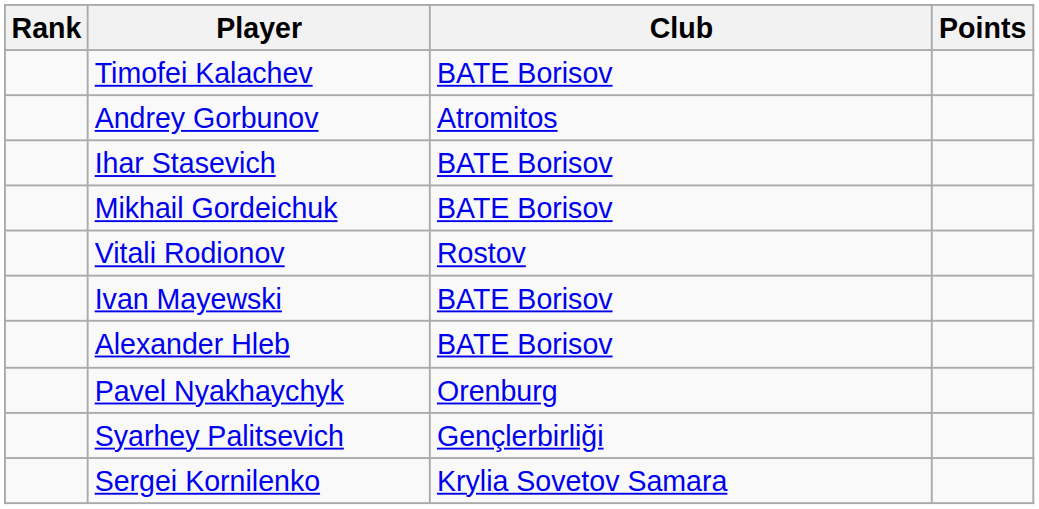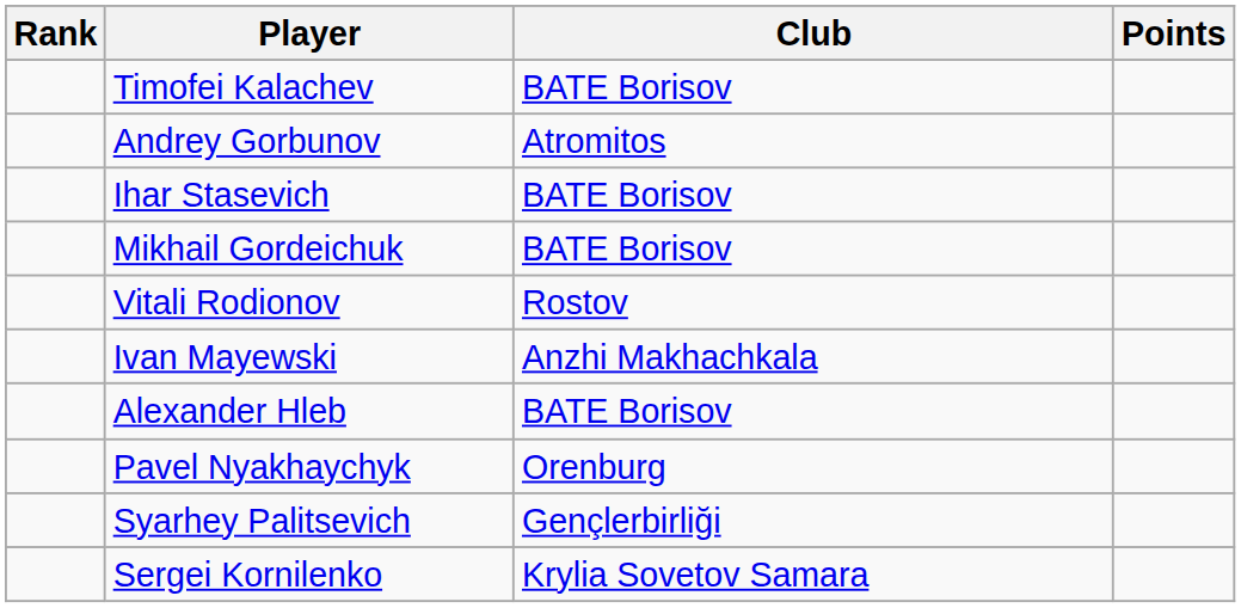Ivan Mayewski | Club: BATE Borisov -> Anzhi Makhachkala
